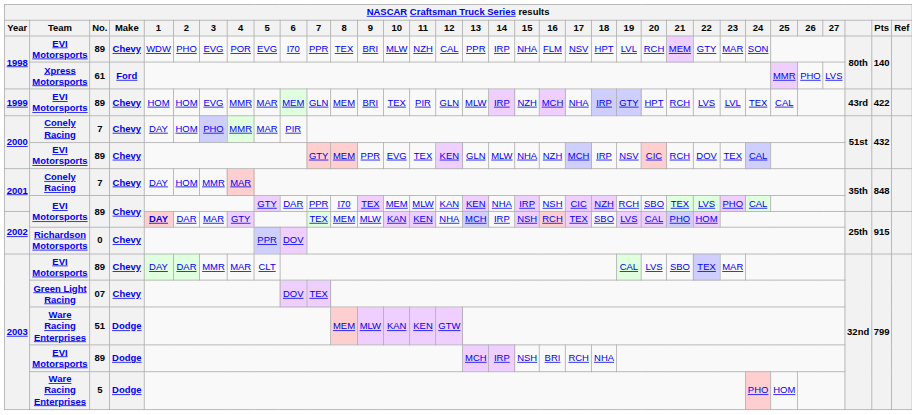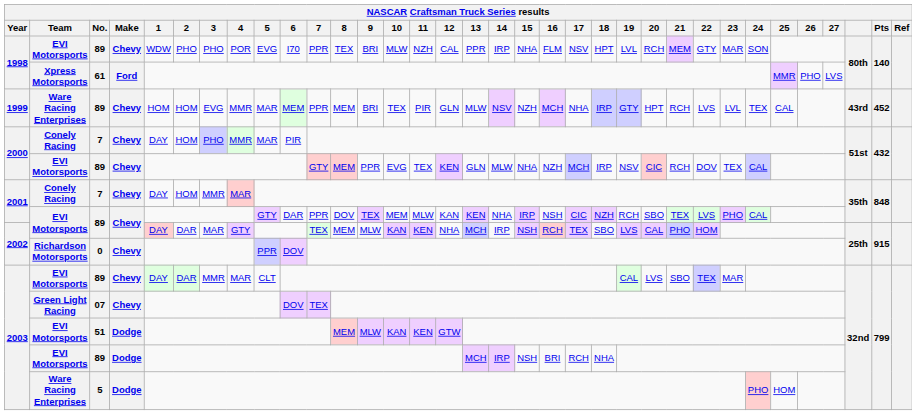1998 / 89 | 3: EVG -> PHO
1999 / 89 | Team: EVI Motorsports -> Ware Racing Enterprises
1999 / 89 | 7: GLN -> PPR
1999 / 89 | 14: IRP -> NSV
1999 / 89 | Pts: 422 -> 452
2001 / 89 | 8: I70 -> DOV
2002 / 89 | 1: bold -> normal
51 | Team: Ware Racing Enterprises -> EVI Motorsports
